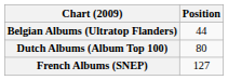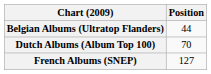Dutch Albums (Album Top 100) | Position: 80 -> 70
